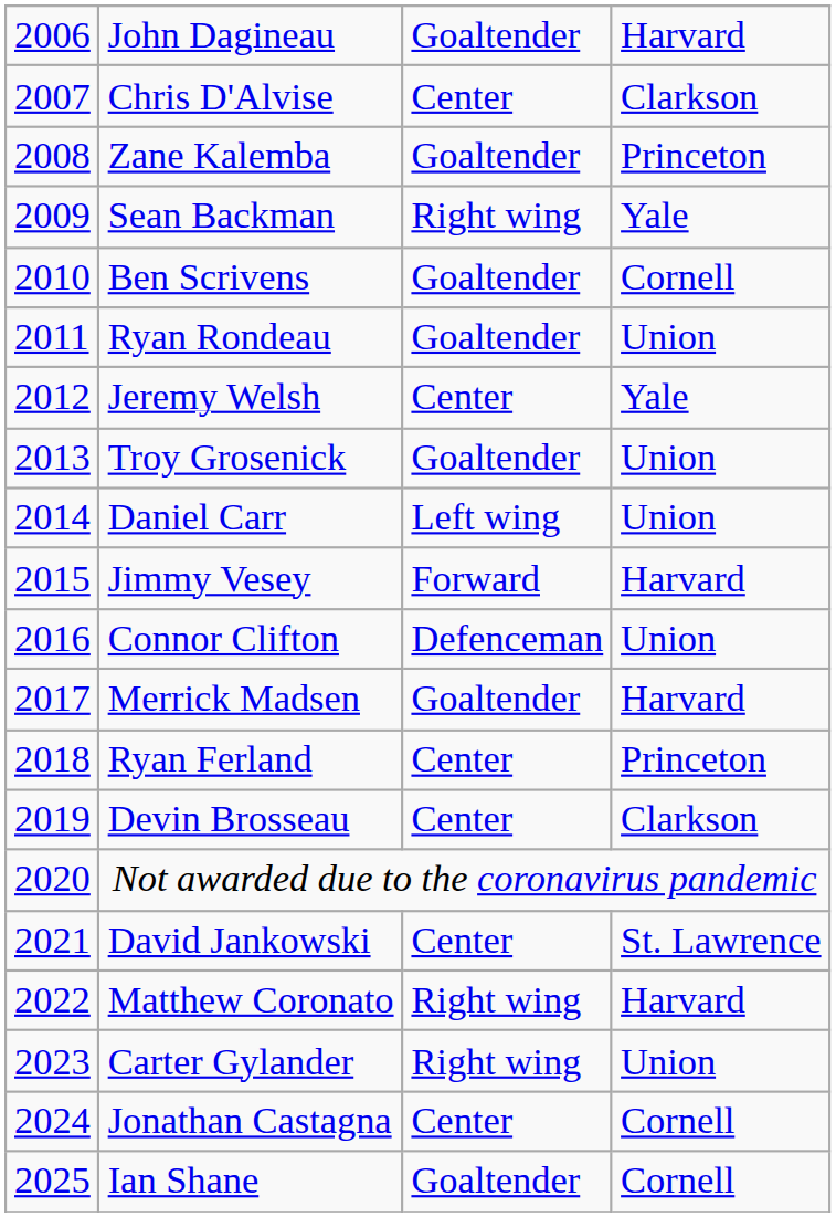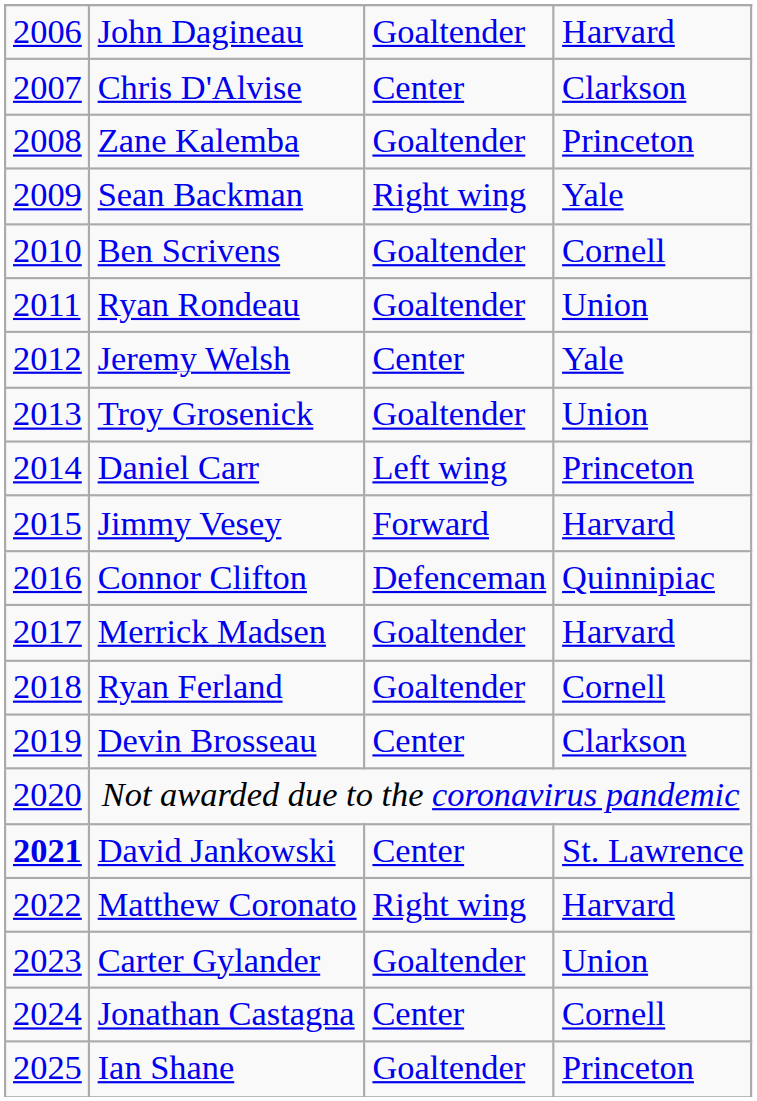Daniel Carr | column 4: Union -> Princeton
Connor Clifton | column 4: Union -> Quinnipiac
Ryan Ferland | column 3: Center -> Goaltender
Ryan Ferland | column 4: Princeton -> Cornell
David Jankowski | column 1: normal -> bold
Carter Gylander | column 3: Right wing -> Goaltender
Ian Shane | column 4: Cornell -> Princeton
